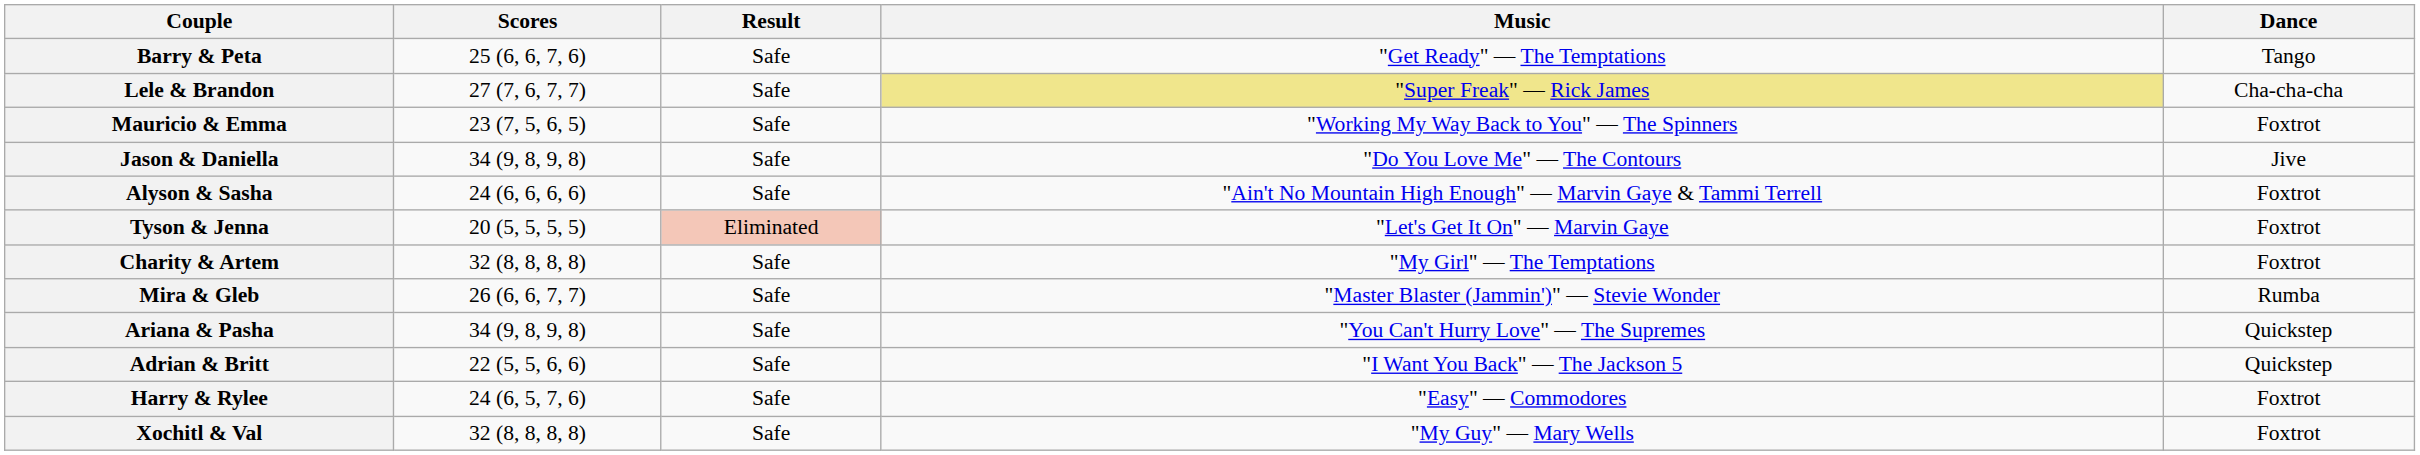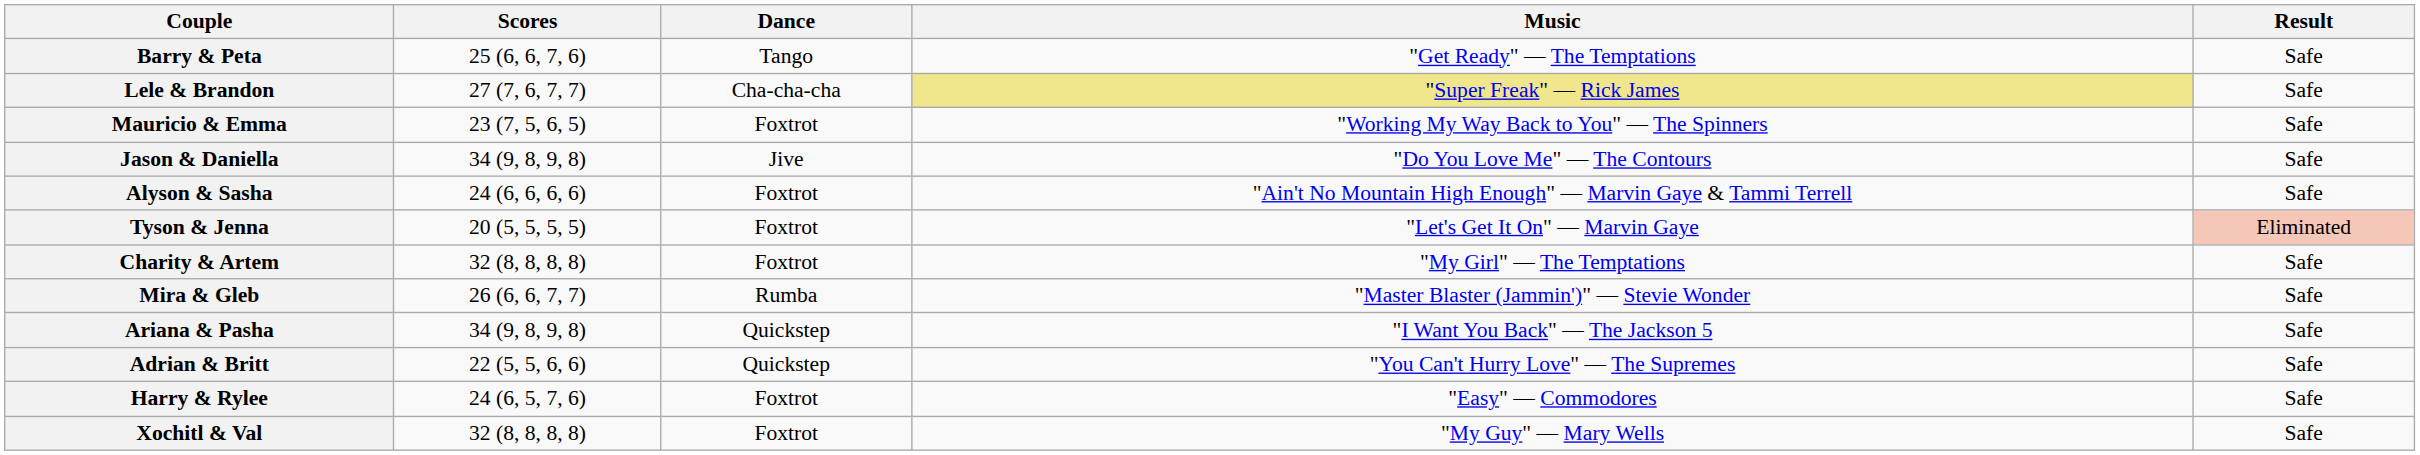columns swapped: Dance <-> Result
Ariana & Pasha | Music: "You Can't Hurry Love" — The Supremes -> "I Want You Back" — The Jackson 5
Adrian & Britt | Music: "I Want You Back" — The Jackson 5 -> "You Can't Hurry Love" — The Supremes
